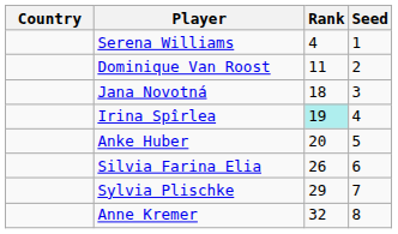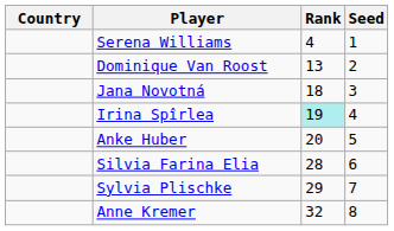Dominique Van Roost | Rank: 11 -> 13
Silvia Farina Elia | Rank: 26 -> 28
